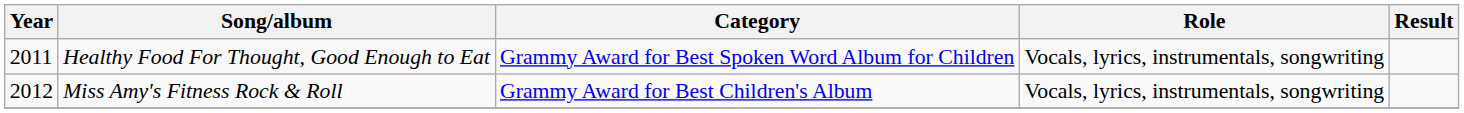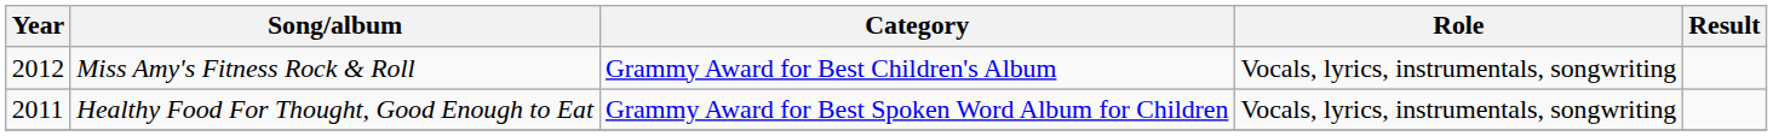rows swapped: Healthy Food For Thought, Good Enough to Eat <-> Miss Amy's Fitness Rock & Roll
